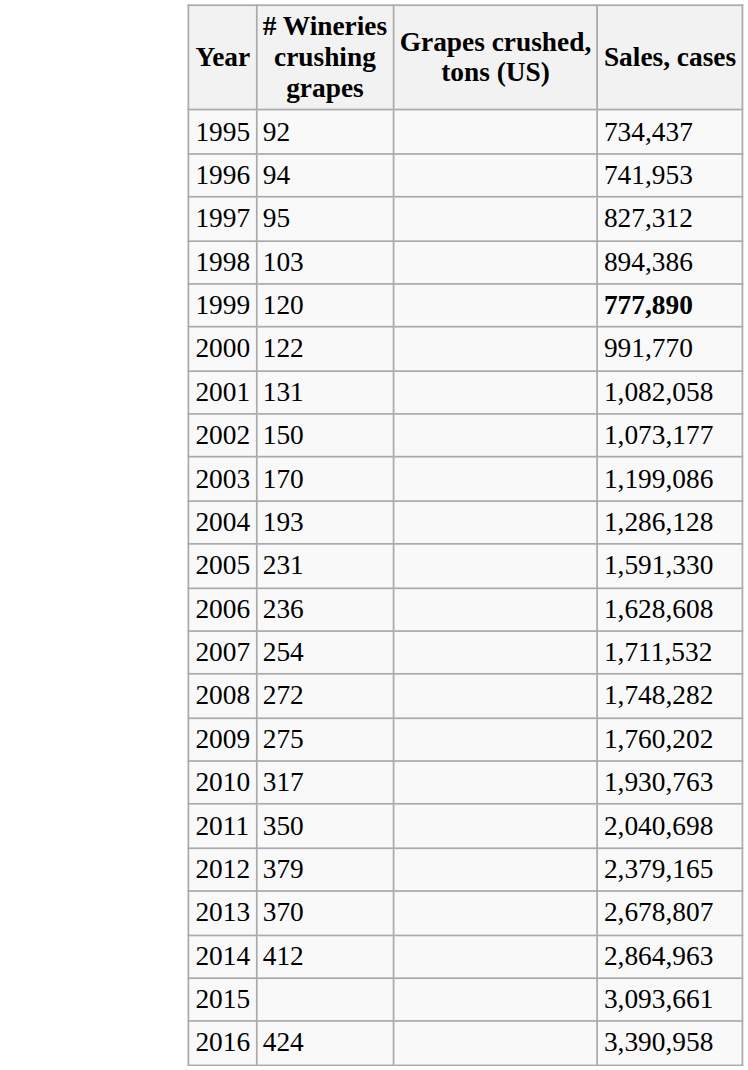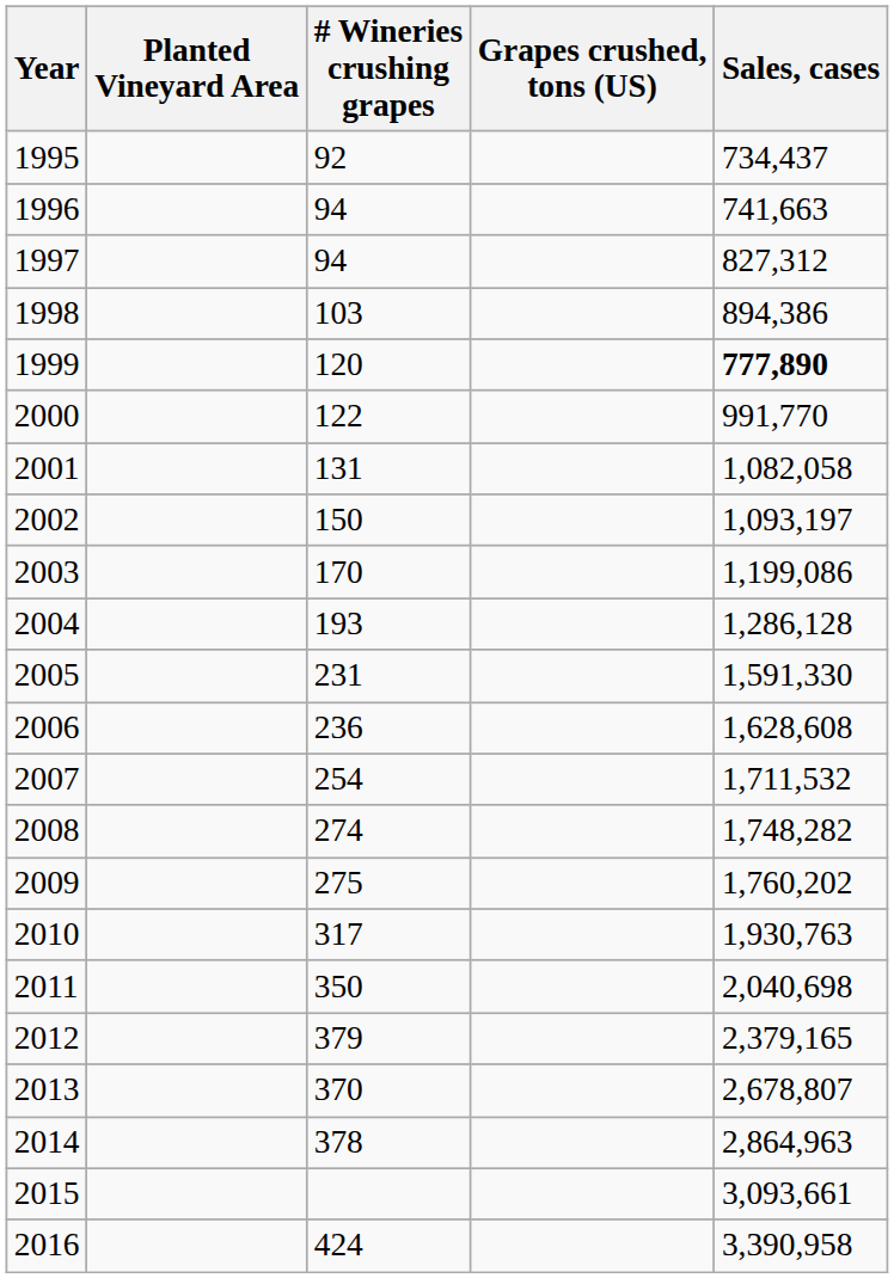+ column: Planted Vineyard Area
1996 | Sales, cases: 741,953 -> 741,663
1997 | # Wineries crushing grapes: 95 -> 94
2002 | Sales, cases: 1,073,177 -> 1,093,197
2008 | # Wineries crushing grapes: 272 -> 274
2014 | # Wineries crushing grapes: 412 -> 378
